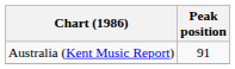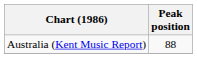Australia (Kent Music Report) | Peak position: 91 -> 88
